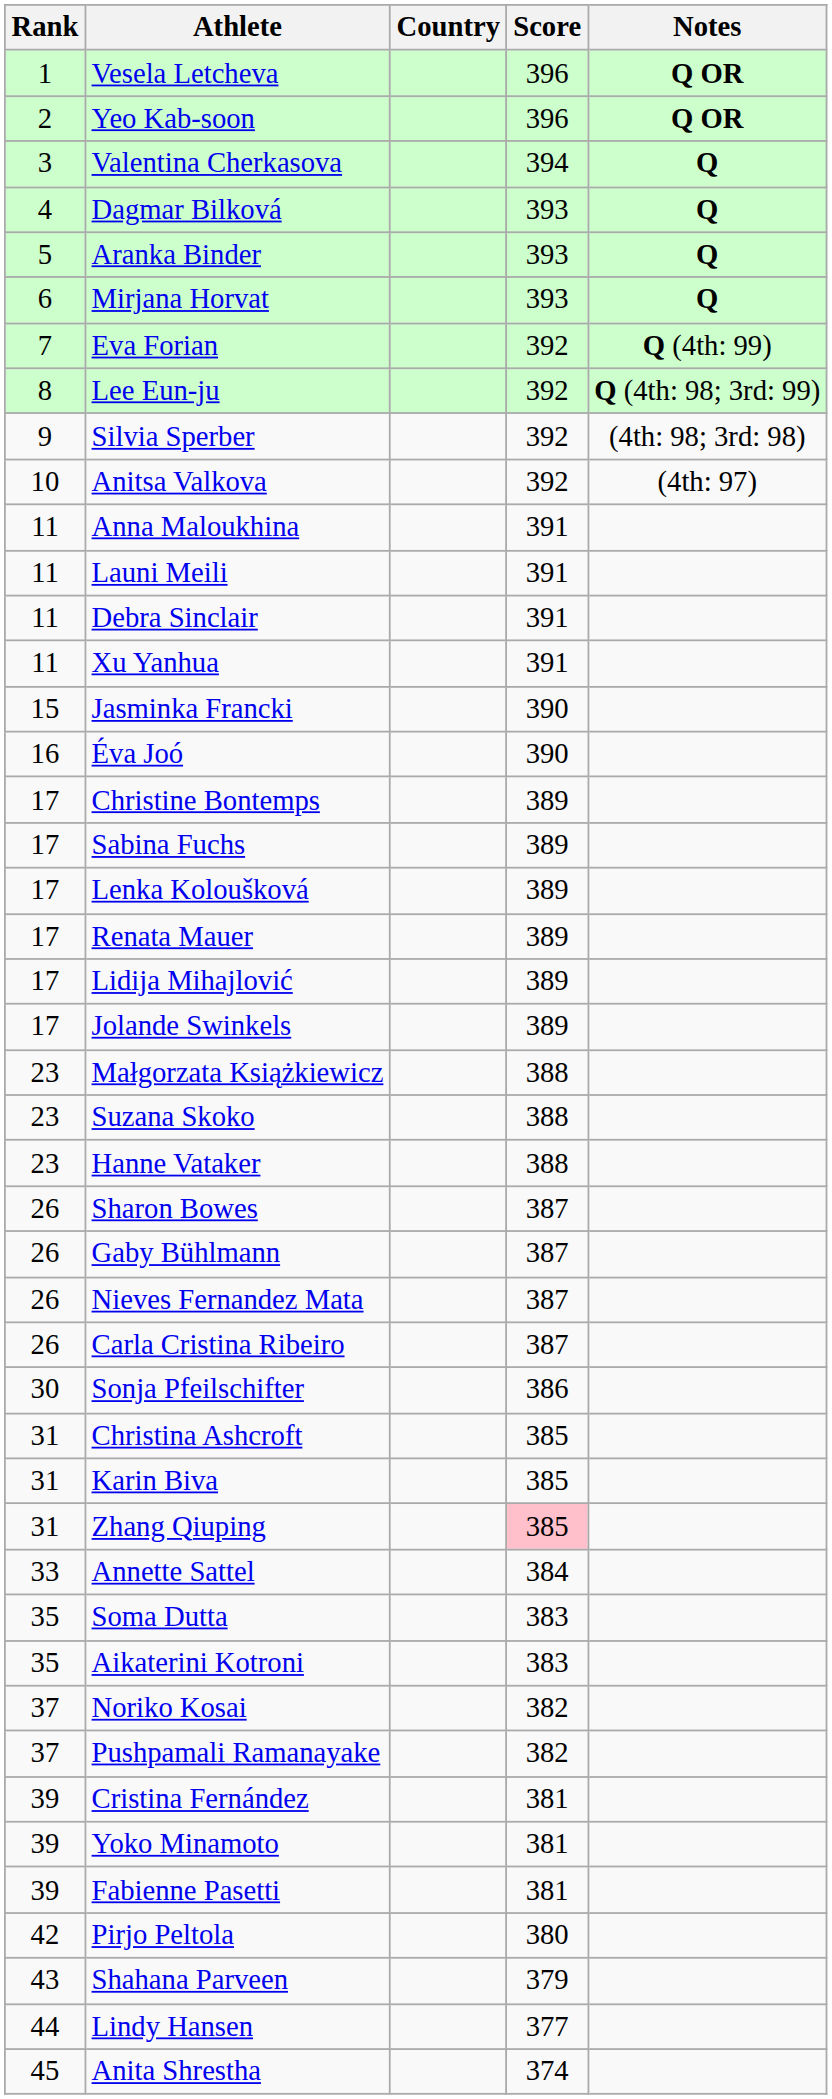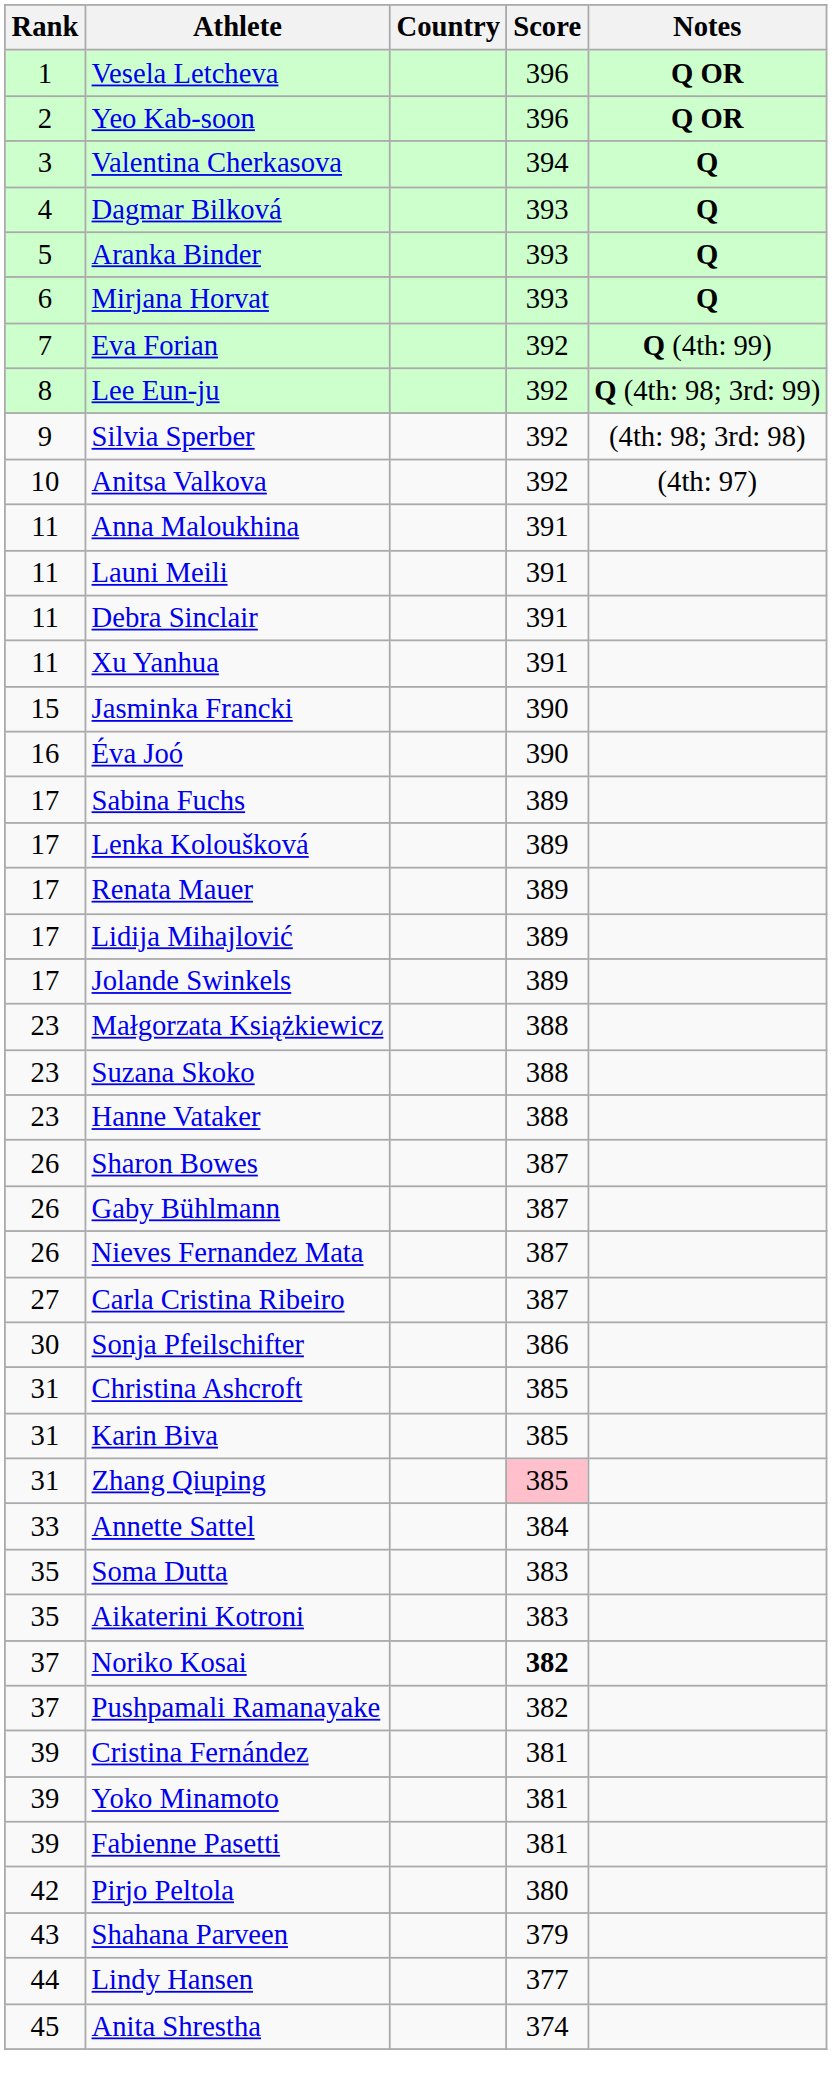- row: 17 | Christine Bontemps | 389
Carla Cristina Ribeiro | Rank: 26 -> 27
Noriko Kosai | Score: normal -> bold
